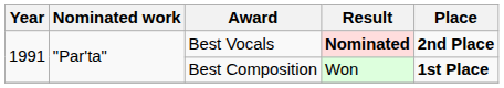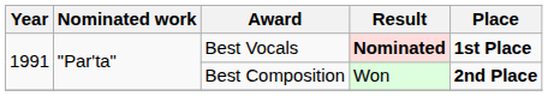Best Vocals | Place: 2nd Place -> 1st Place
Best Composition | Place: 1st Place -> 2nd Place
